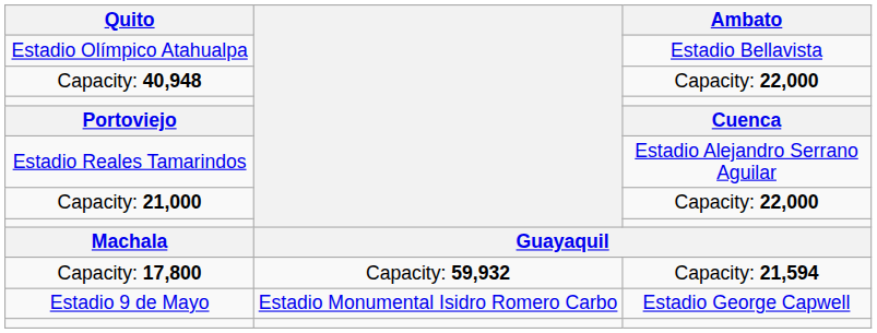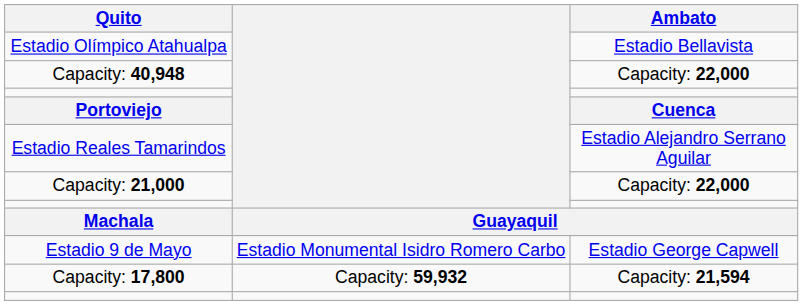rows swapped: Estadio 9 de Mayo <-> Capacity: 17,800
